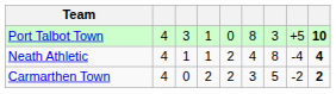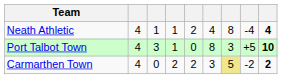rows swapped: Port Talbot Town <-> Neath Athletic
Carmarthen Town | column 7: no background -> khaki background
